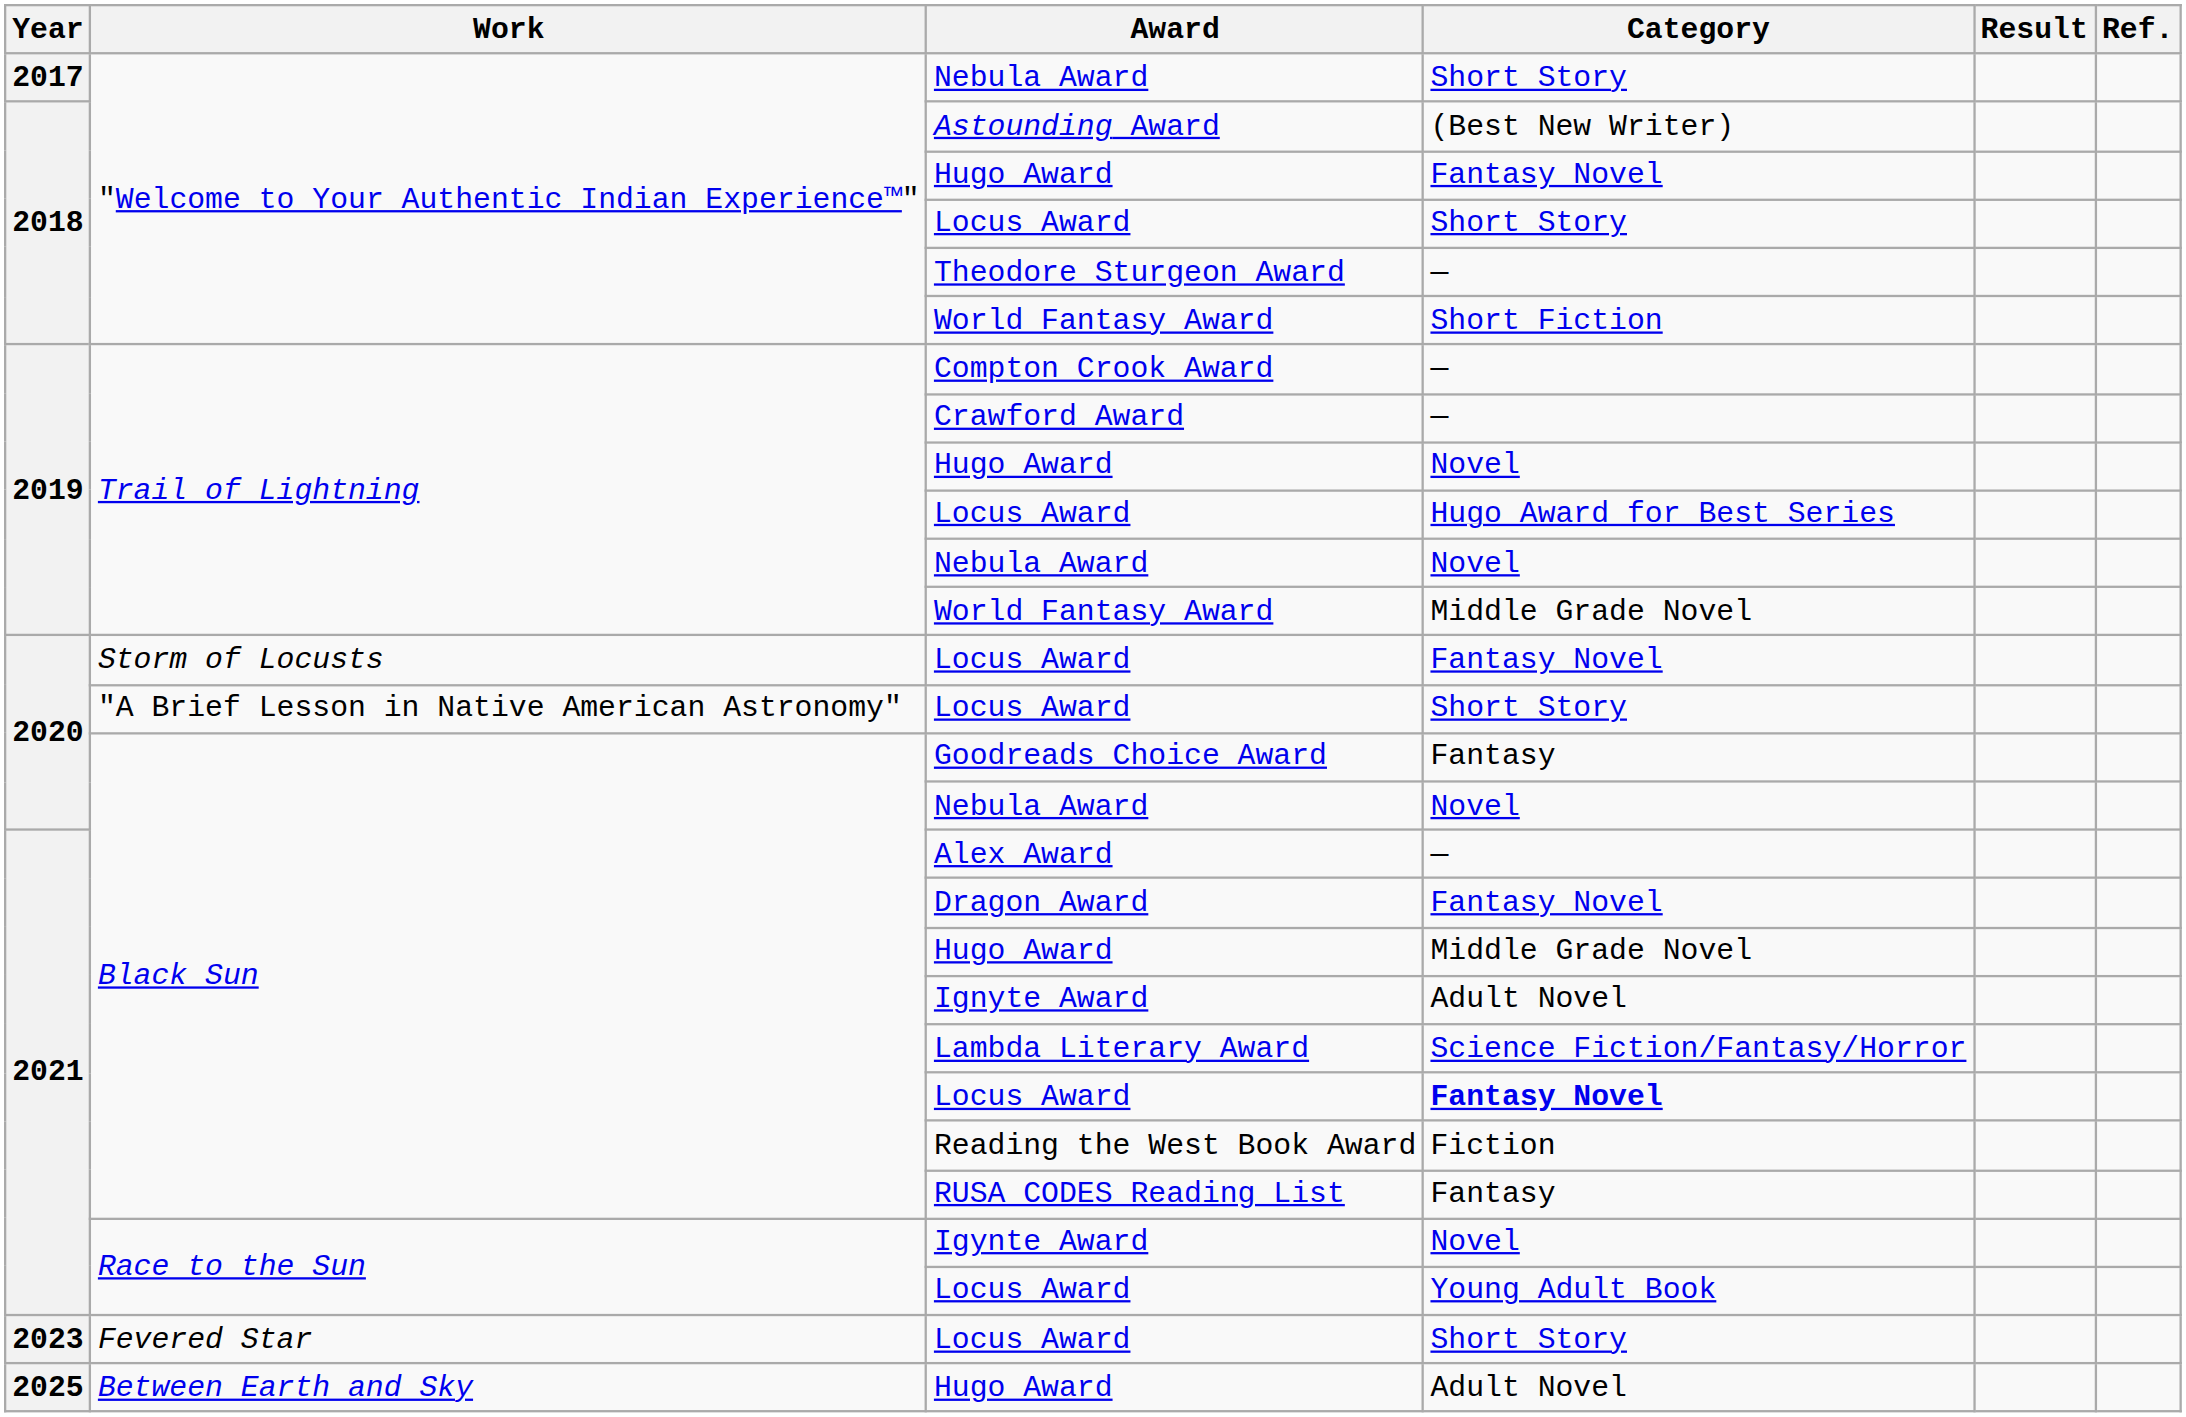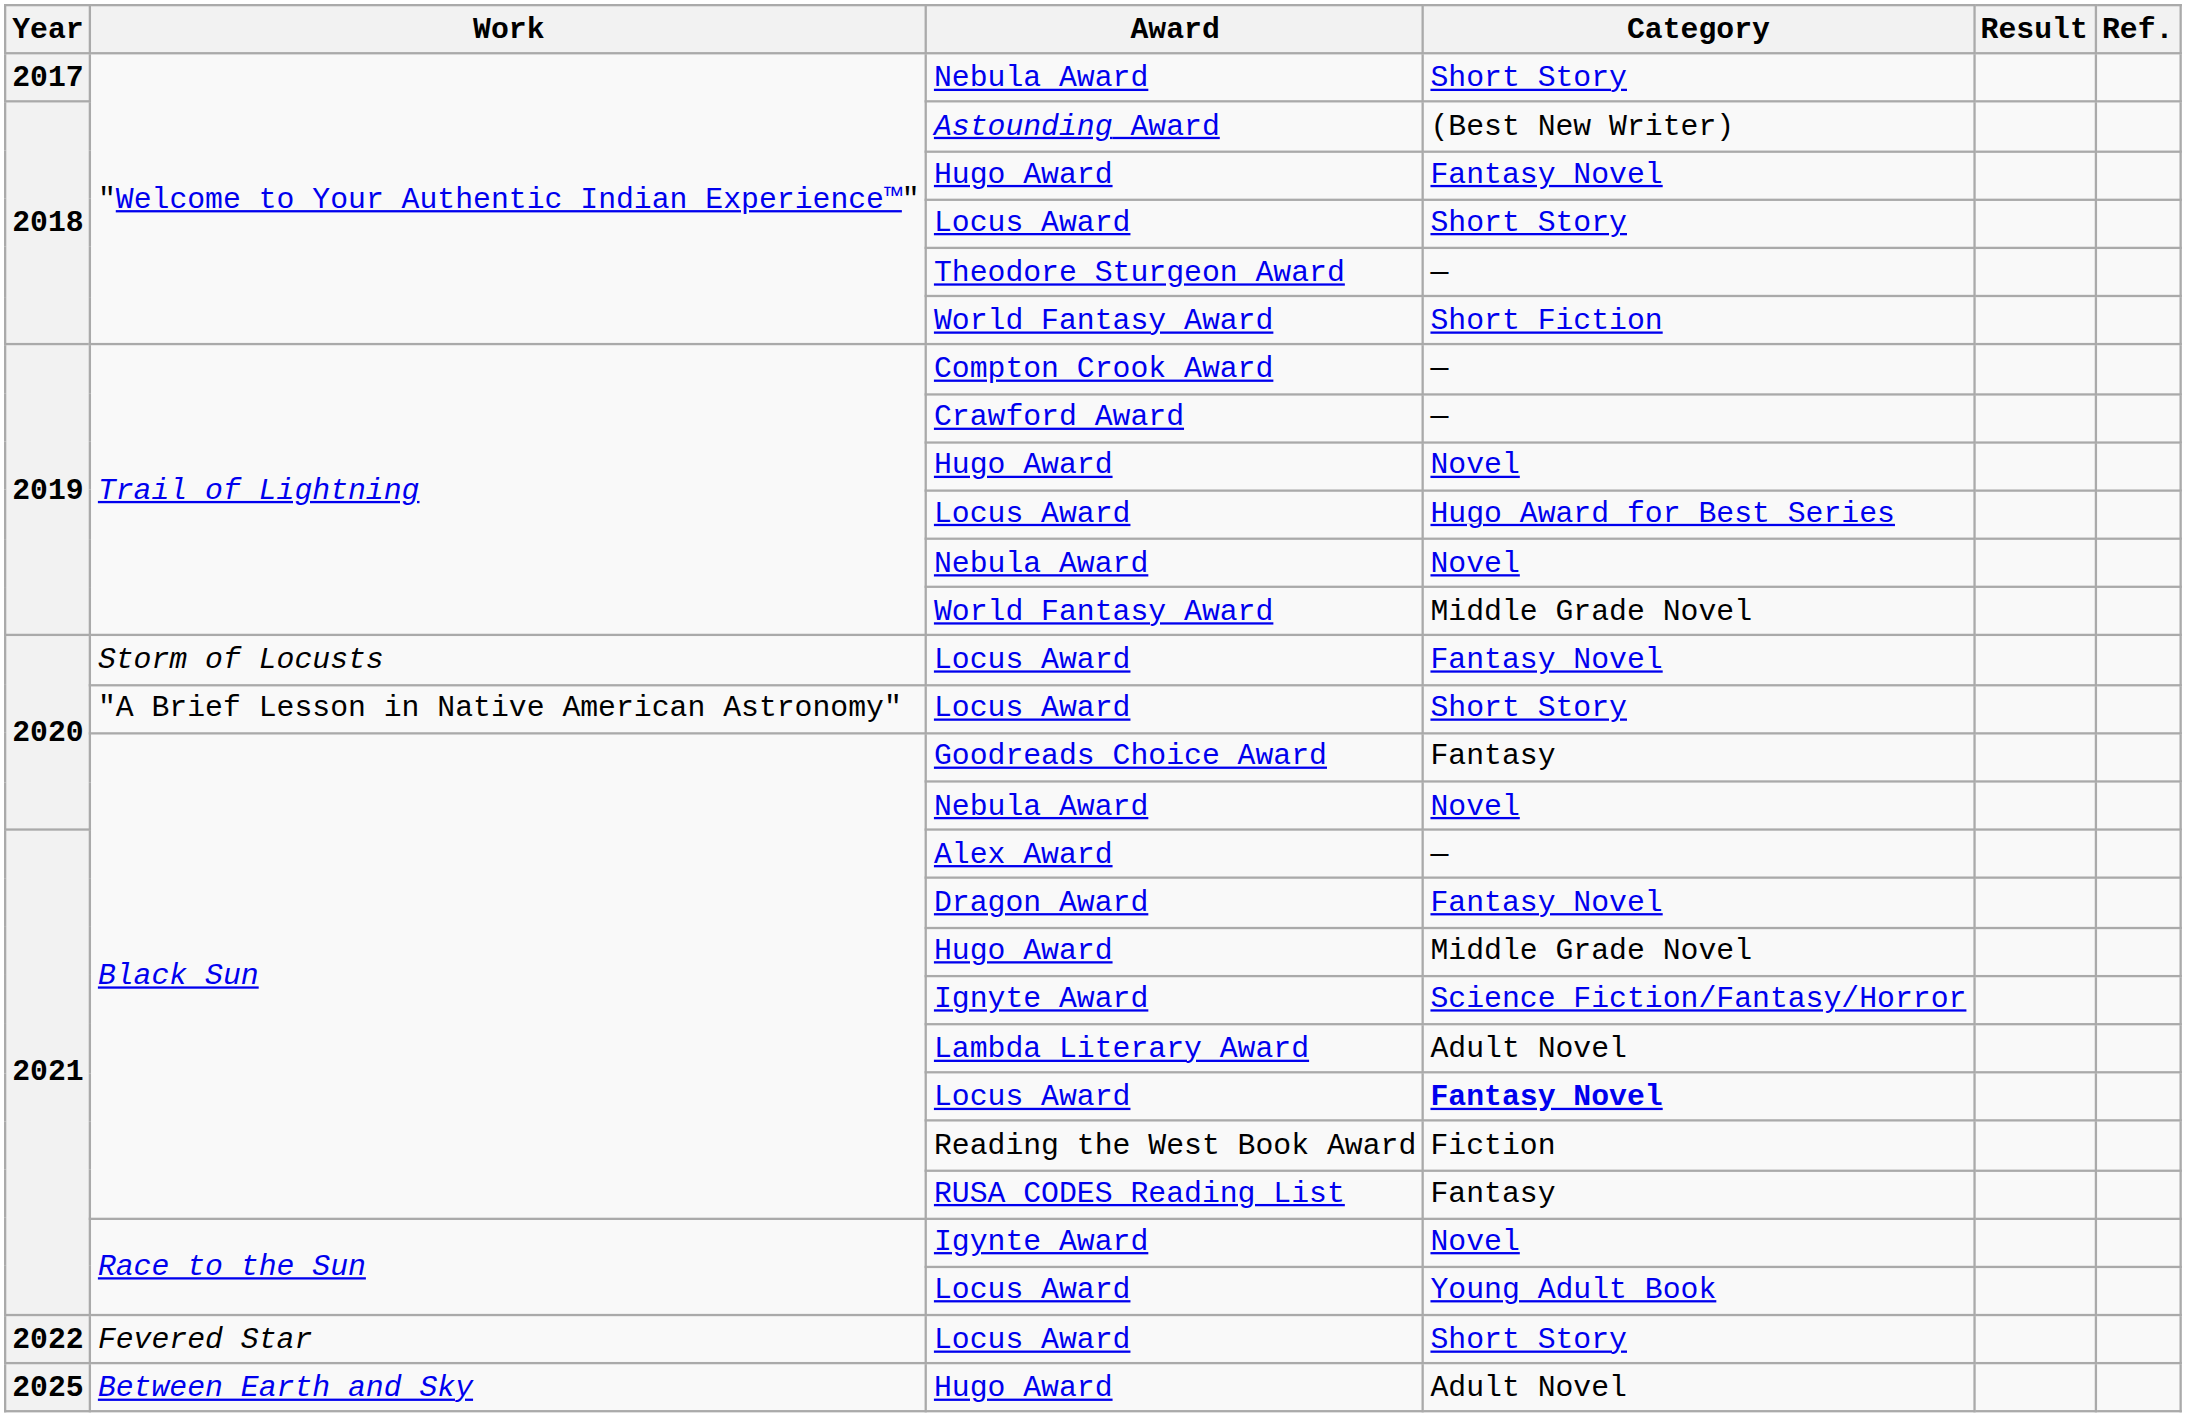Ignyte Award | Category: Adult Novel -> Science Fiction/Fantasy/Horror
Lambda Literary Award | Category: Science Fiction/Fantasy/Horror -> Adult Novel
Fevered Star / Locus Award | Year: 2023 -> 2022
